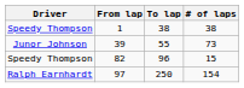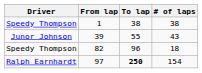39 | # of laps: 73 -> 43
82 | # of laps: 15 -> 18
97 | To lap: normal -> bold
